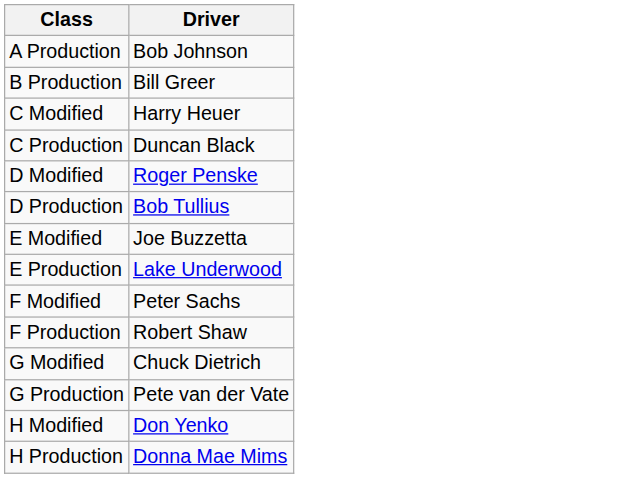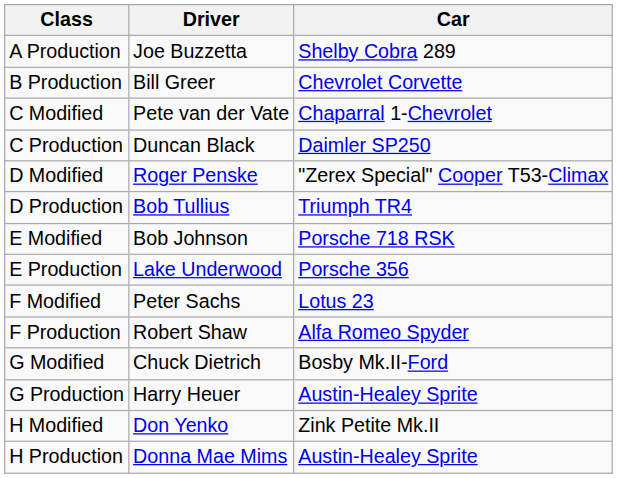+ column: Car | Shelby Cobra 289 | Chevrolet Corvette | Chaparral 1-Chevrolet | Daimler SP250 | "Zerex Special" Cooper T53-Climax | Triumph TR4 | Porsche 718 RSK | Porsche 356 | Lotus 23 | Alfa Romeo Spyder | Bosby Mk.II-Ford | Austin-Healey Sprite | Zink Petite Mk.II | Austin-Healey Sprite
A Production | Driver: Bob Johnson -> Joe Buzzetta
C Modified | Driver: Harry Heuer -> Pete van der Vate
E Modified | Driver: Joe Buzzetta -> Bob Johnson
G Production | Driver: Pete van der Vate -> Harry Heuer
